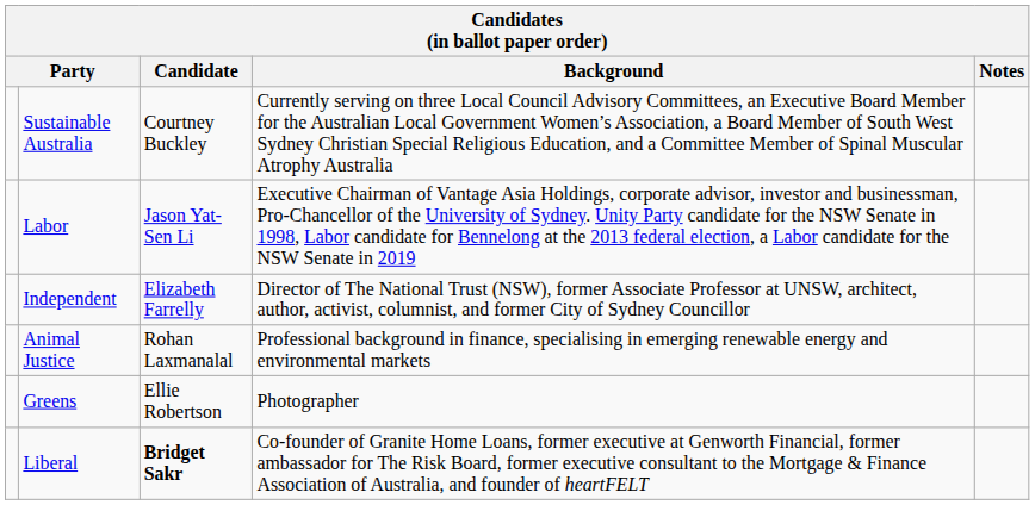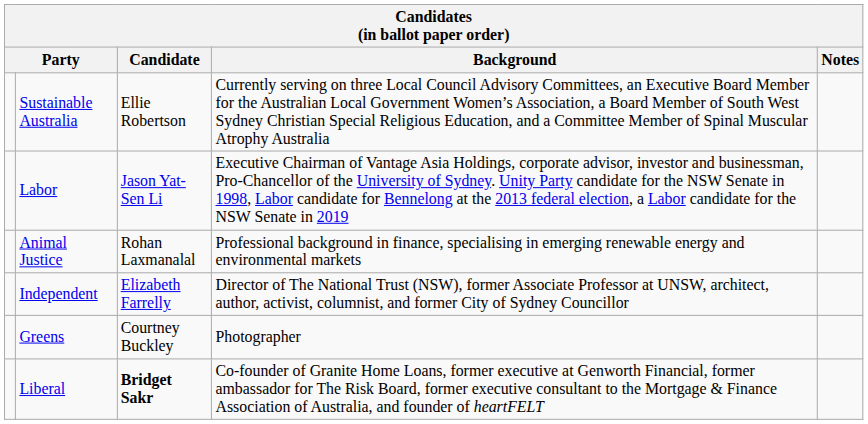Sustainable Australia | Candidate: Courtney Buckley -> Ellie Robertson
rows swapped: Independent <-> Animal Justice
Greens | Candidate: Ellie Robertson -> Courtney Buckley
